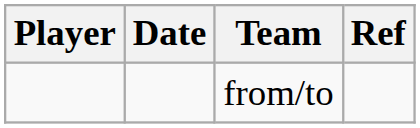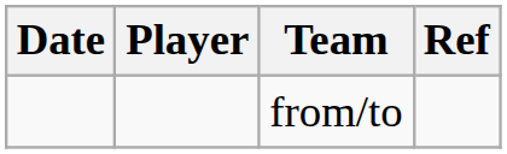columns swapped: Date <-> Player
